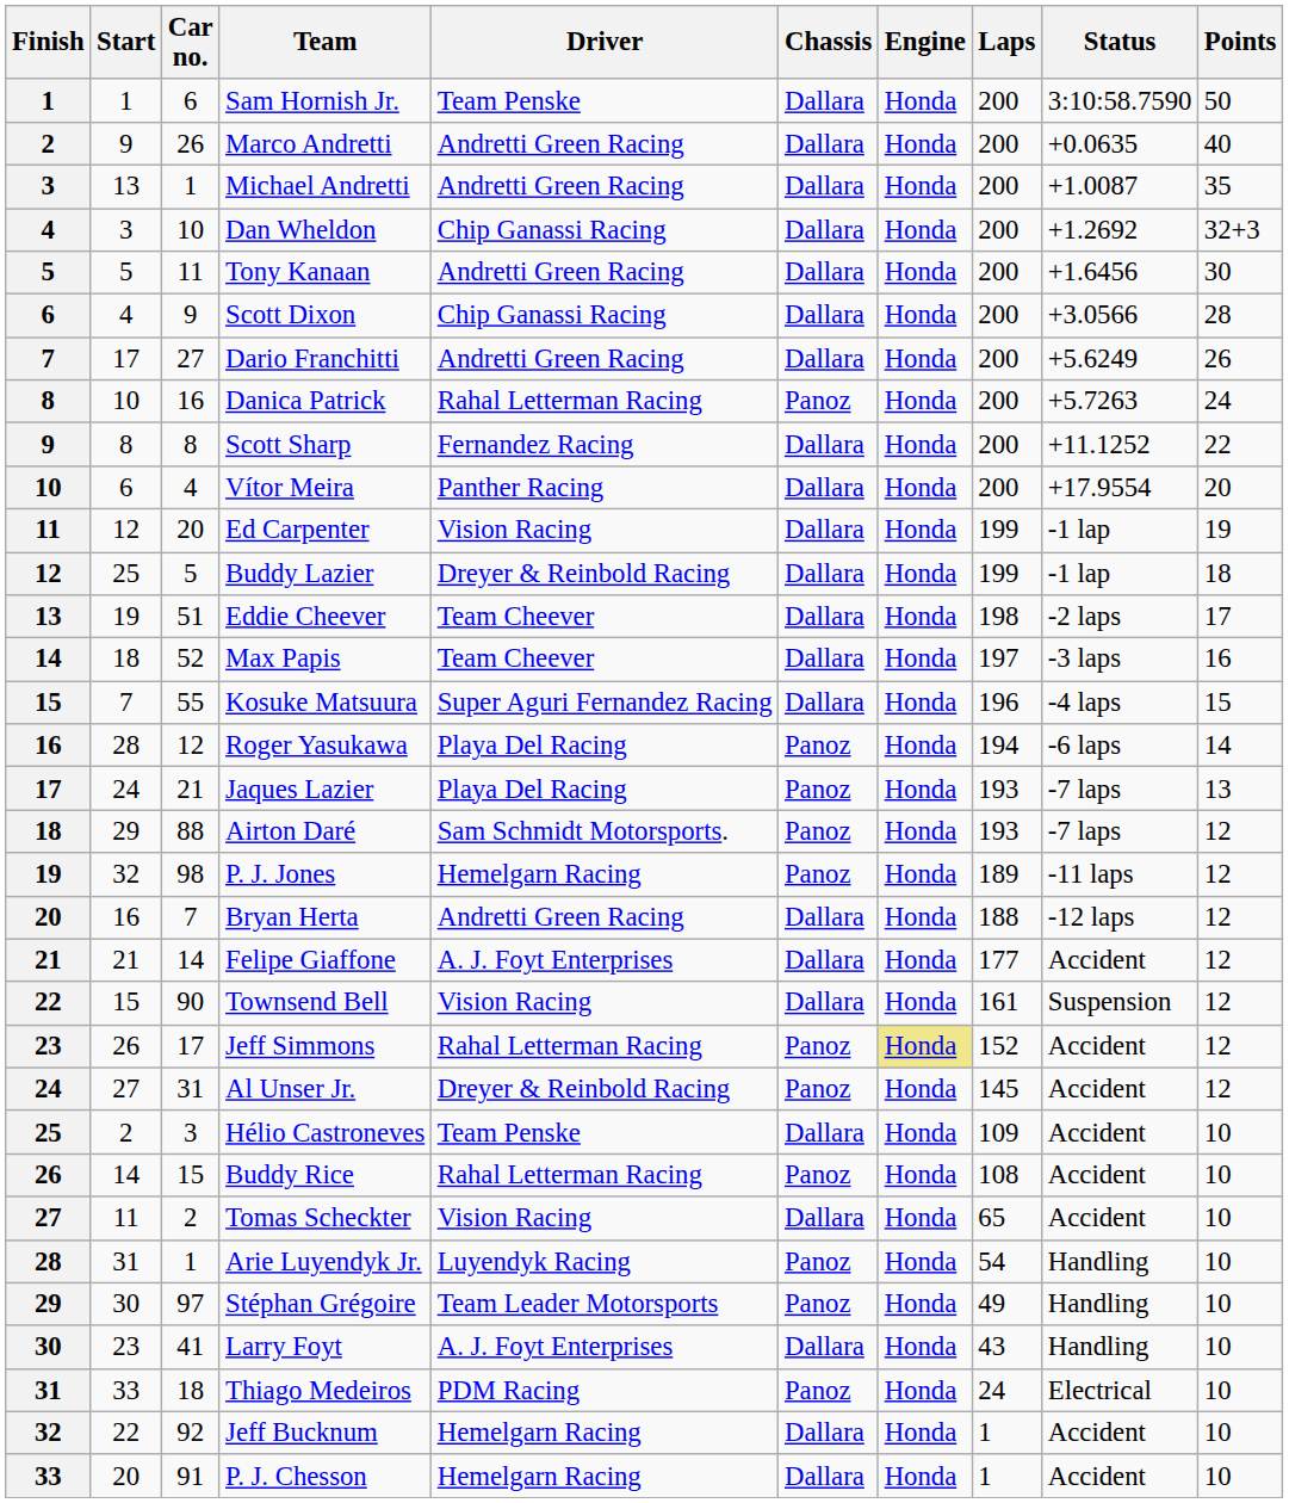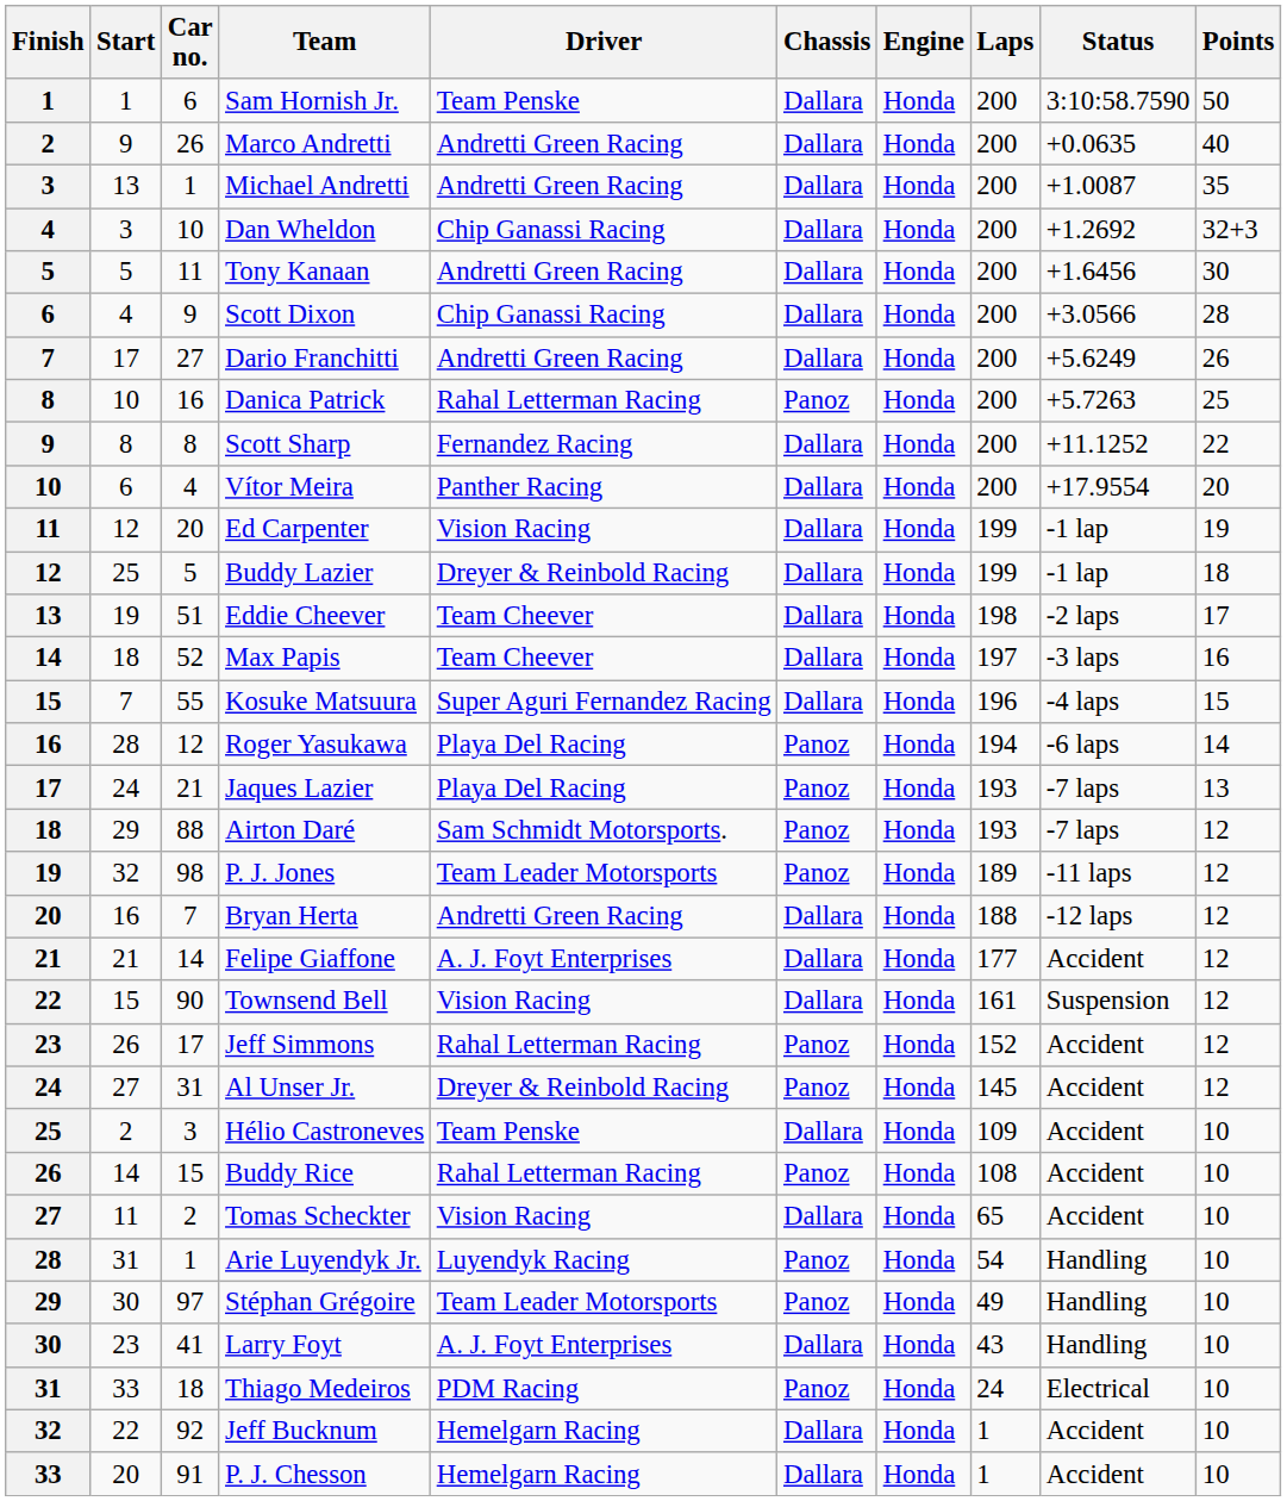Danica Patrick | Points: 24 -> 25
P. J. Jones | Driver: Hemelgarn Racing -> Team Leader Motorsports
Jeff Simmons | Engine: khaki background -> no background
